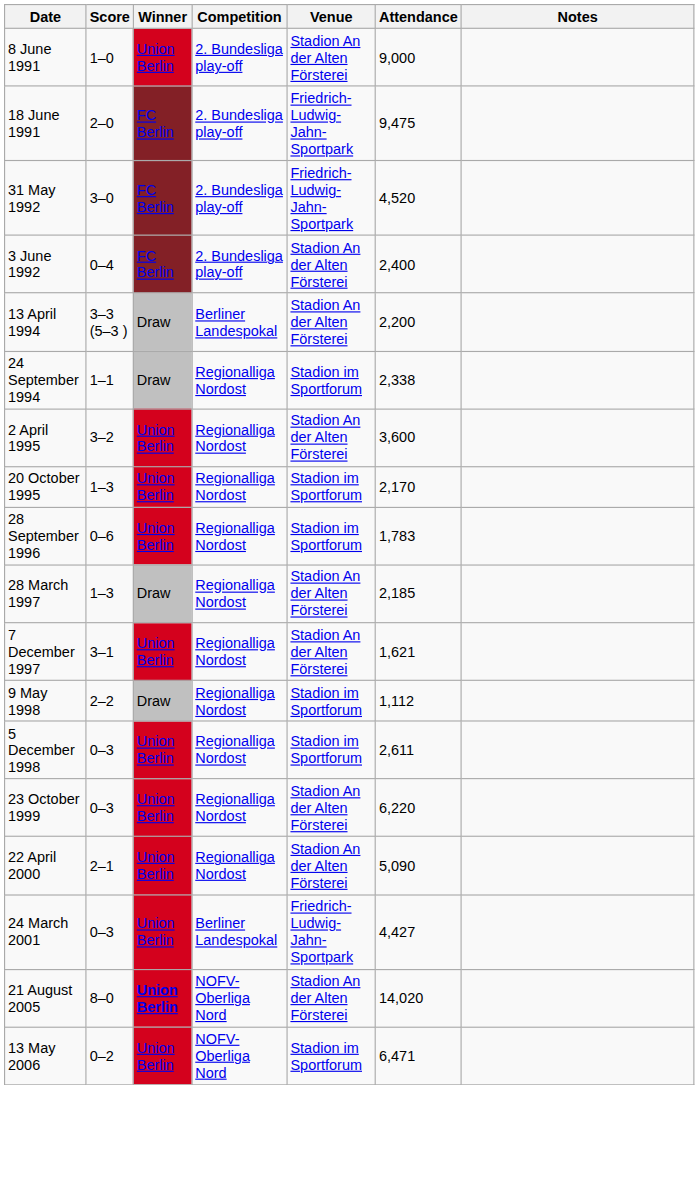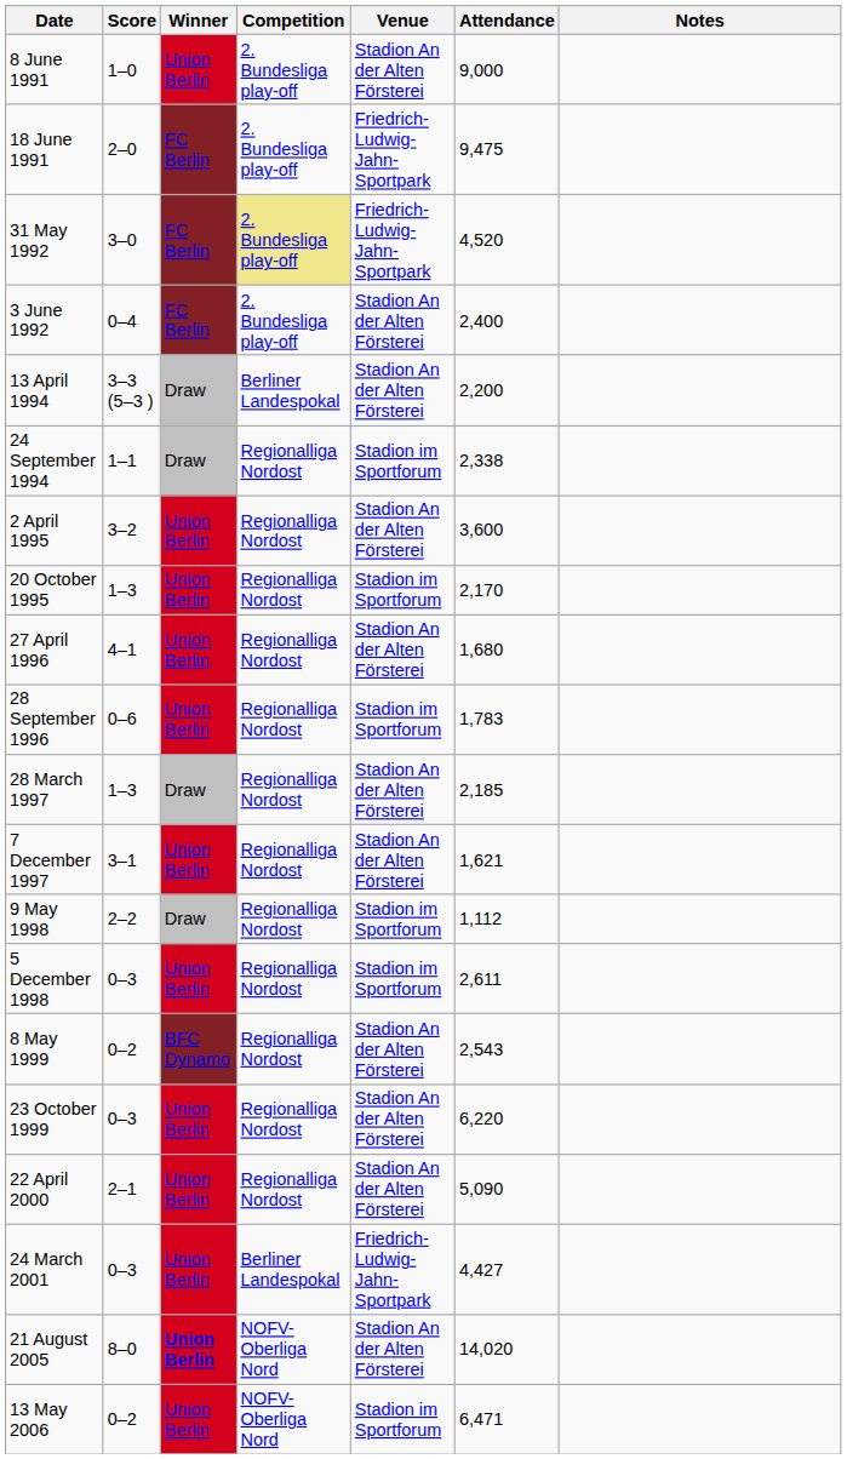31 May 1992 | Competition: no background -> khaki background
+ row: 27 April 1996 | 4–1 | Union Berlin | Regionalliga Nordost | Stadion An der Alten Försterei | 1,680
+ row: 8 May 1999 | 0–2 | BFC Dynamo | Regionalliga Nordost | Stadion An der Alten Försterei | 2,543
